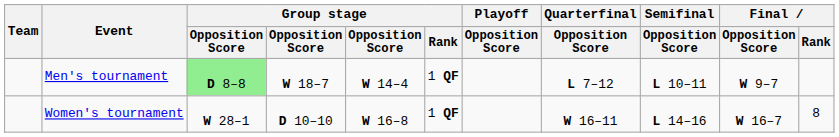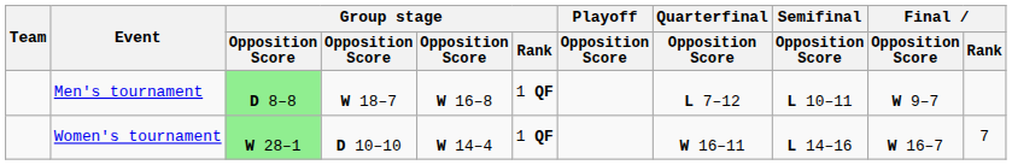Men's tournament | column 5: W 14–4 -> W 16–8
Women's tournament | column 3: no background -> lightgreen background
Women's tournament | column 5: W 16–8 -> W 14–4
Women's tournament | Final / Rank: 8 -> 7
